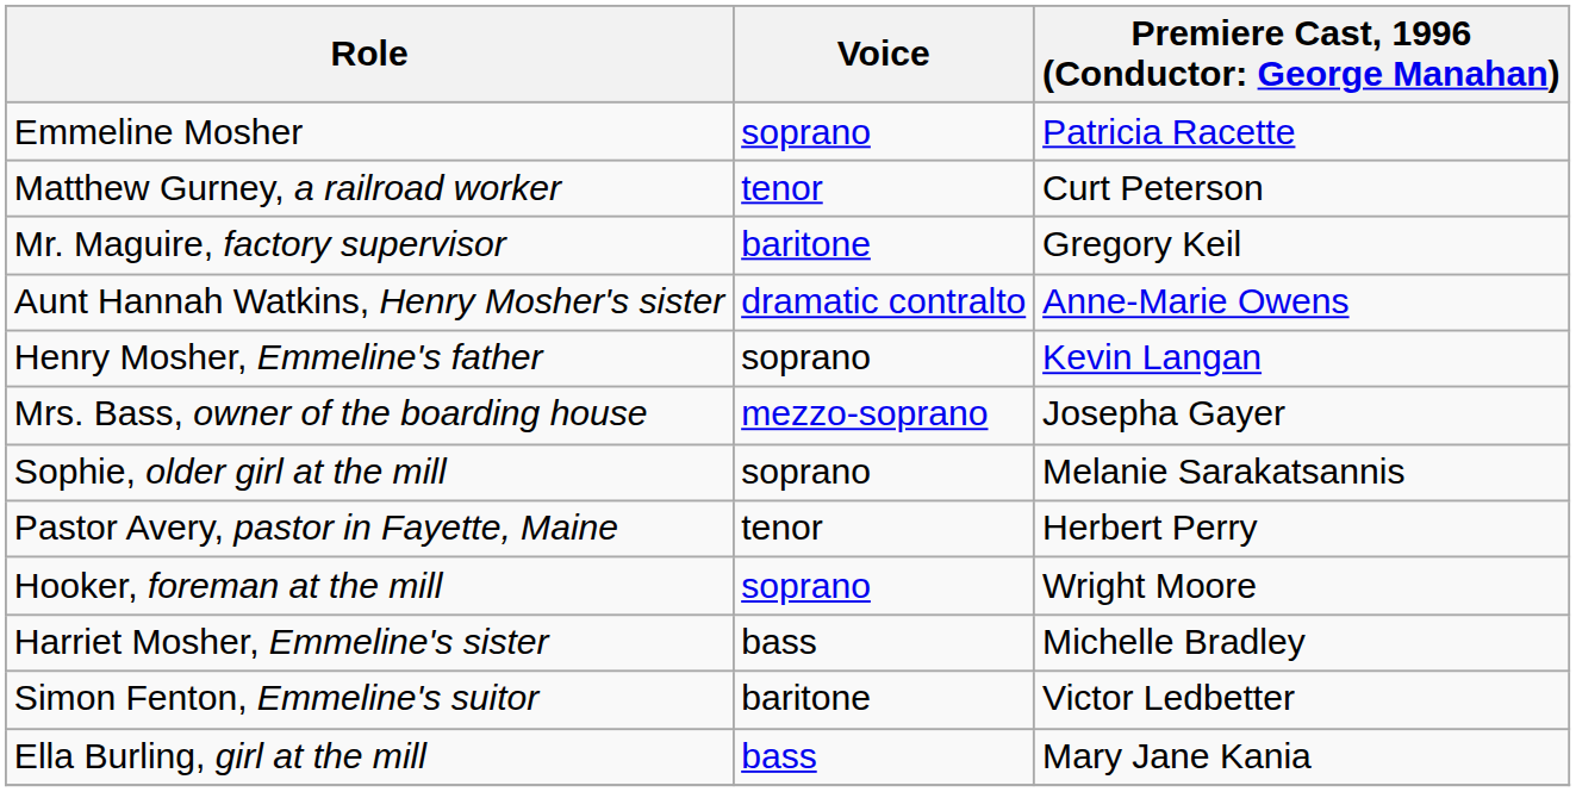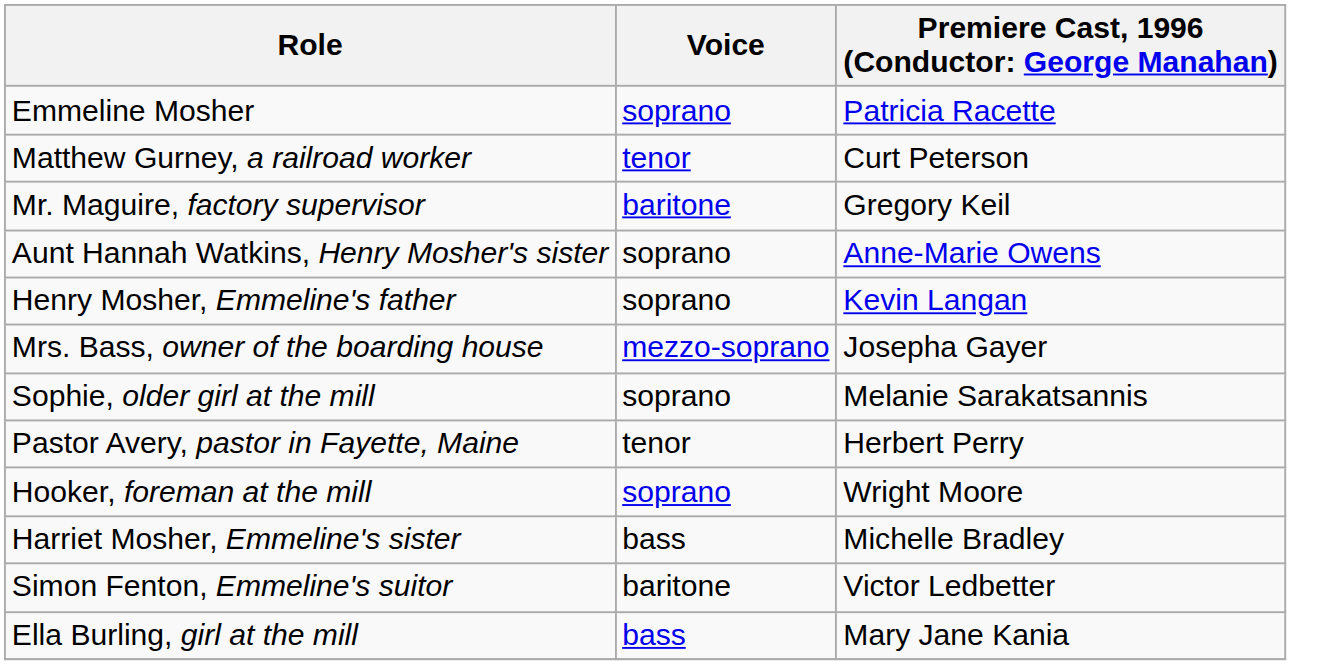Aunt Hannah Watkins, Henry Mosher's sister | Voice: dramatic contralto -> soprano
